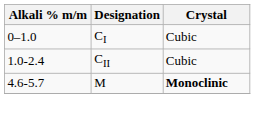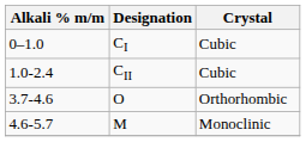+ row: 3.7-4.6 | O | Orthorhombic
M | Crystal: bold -> normal
